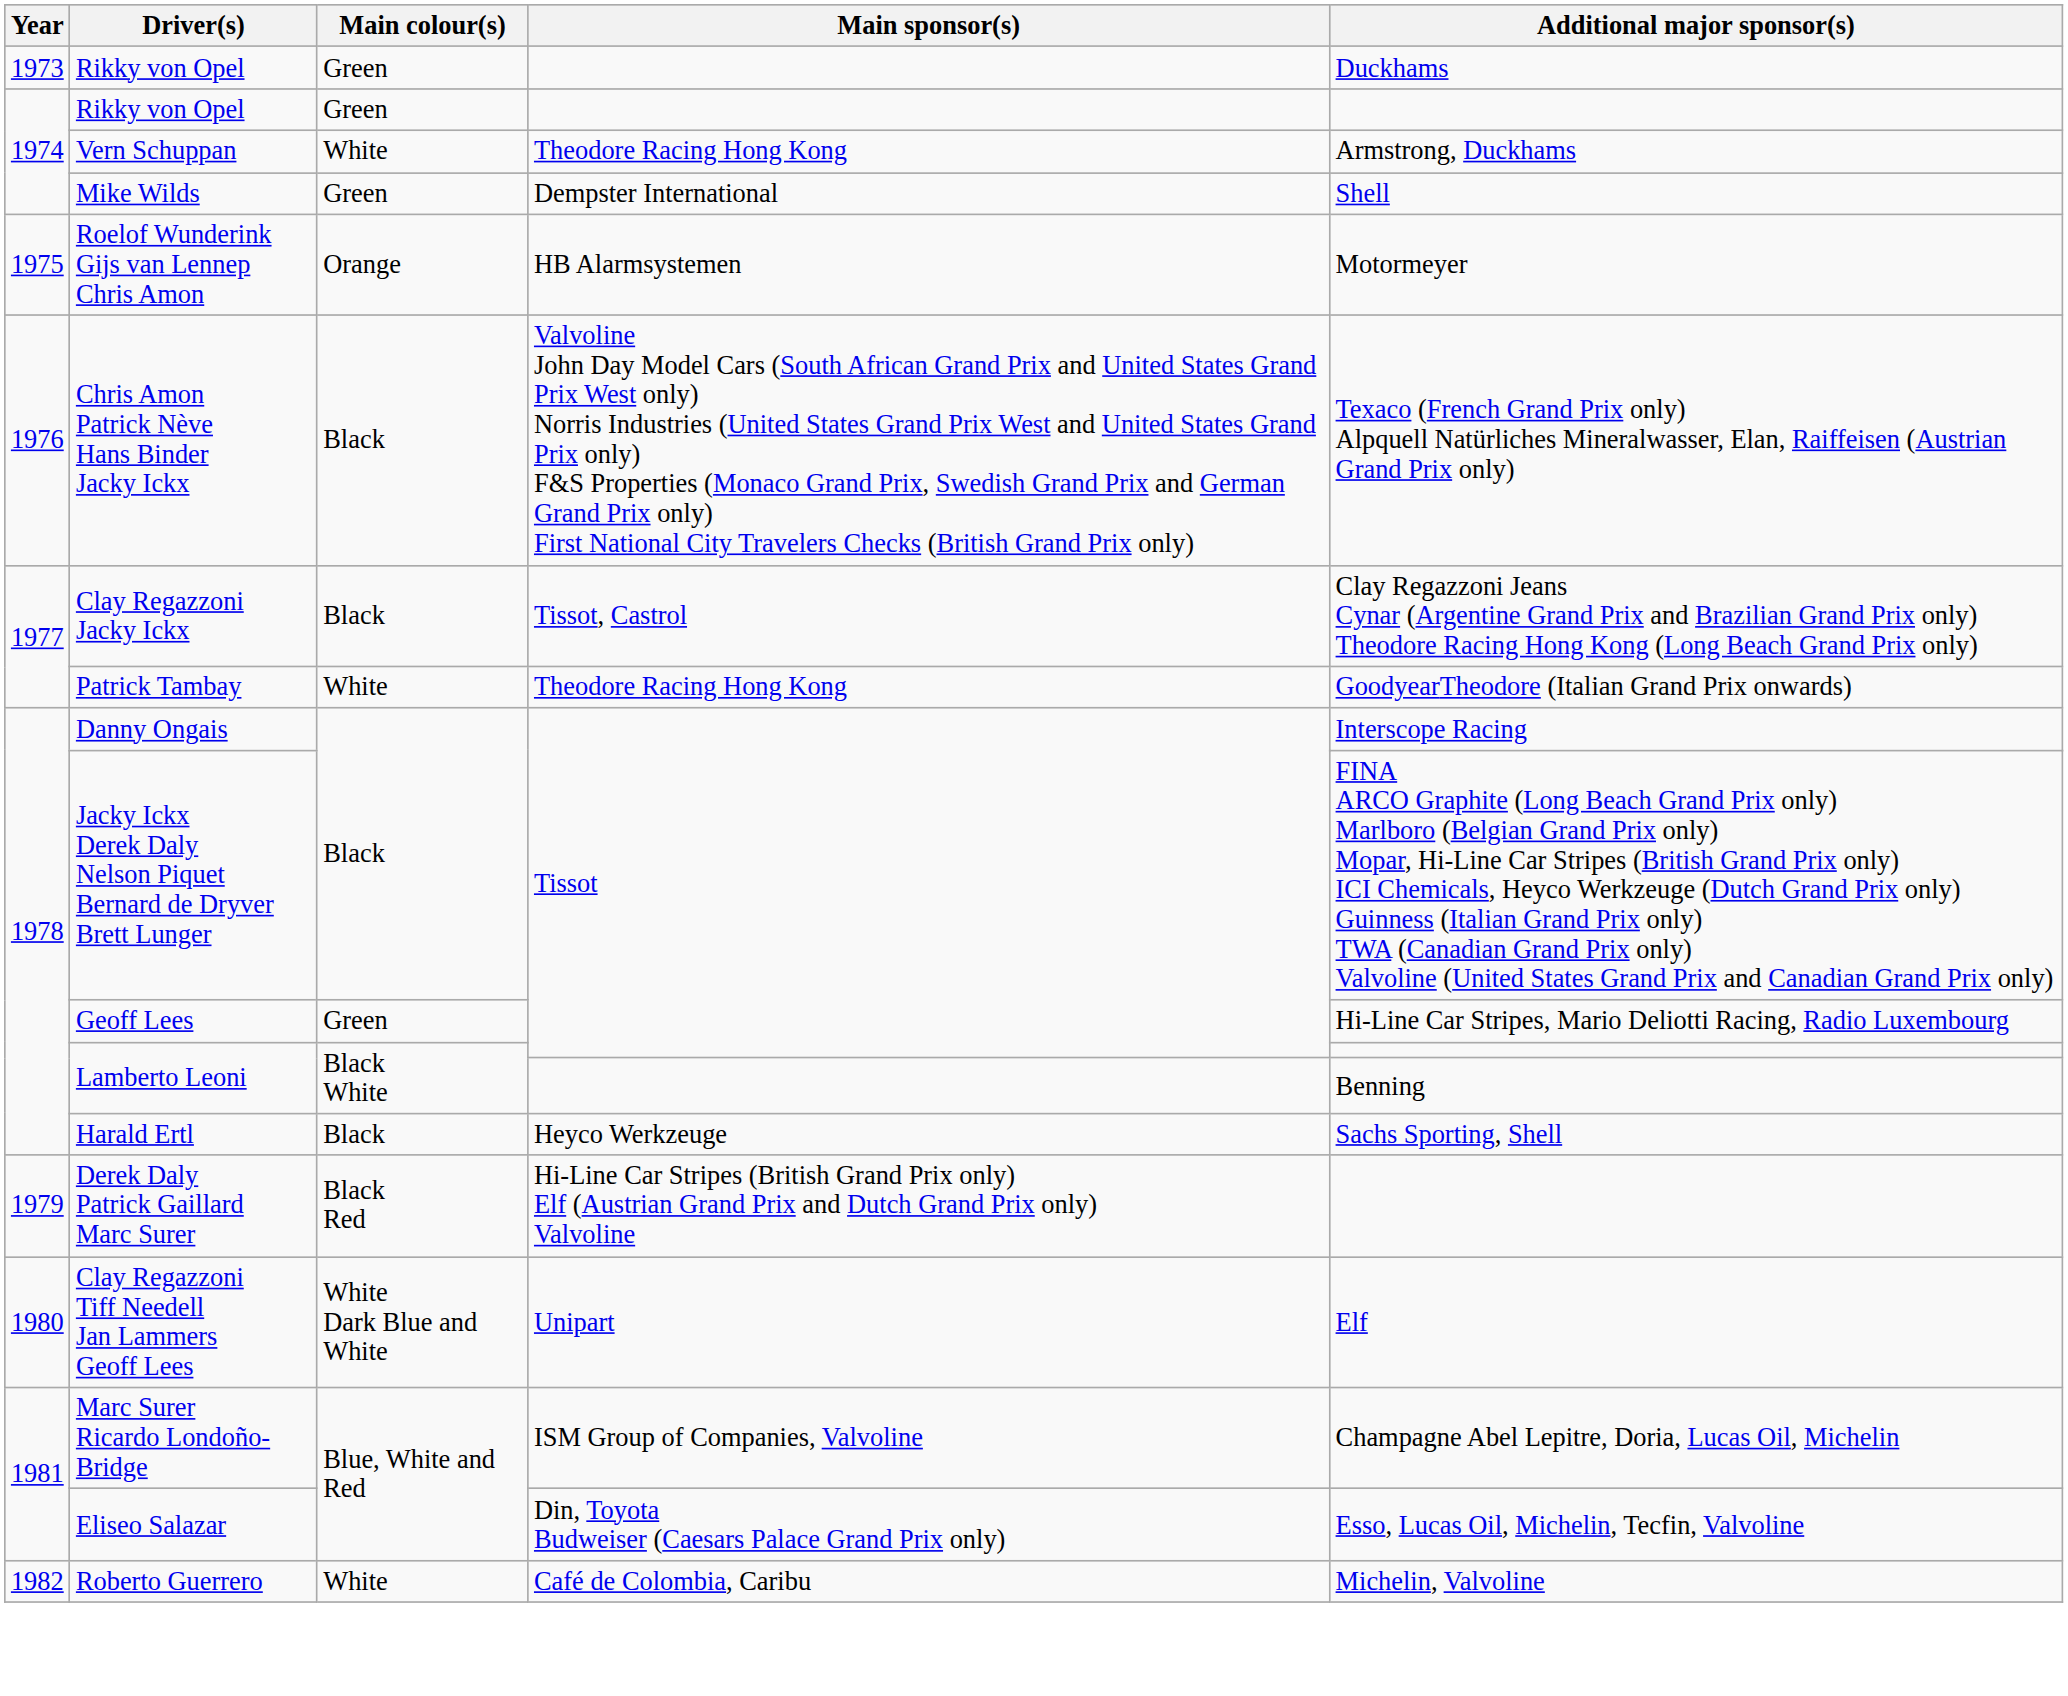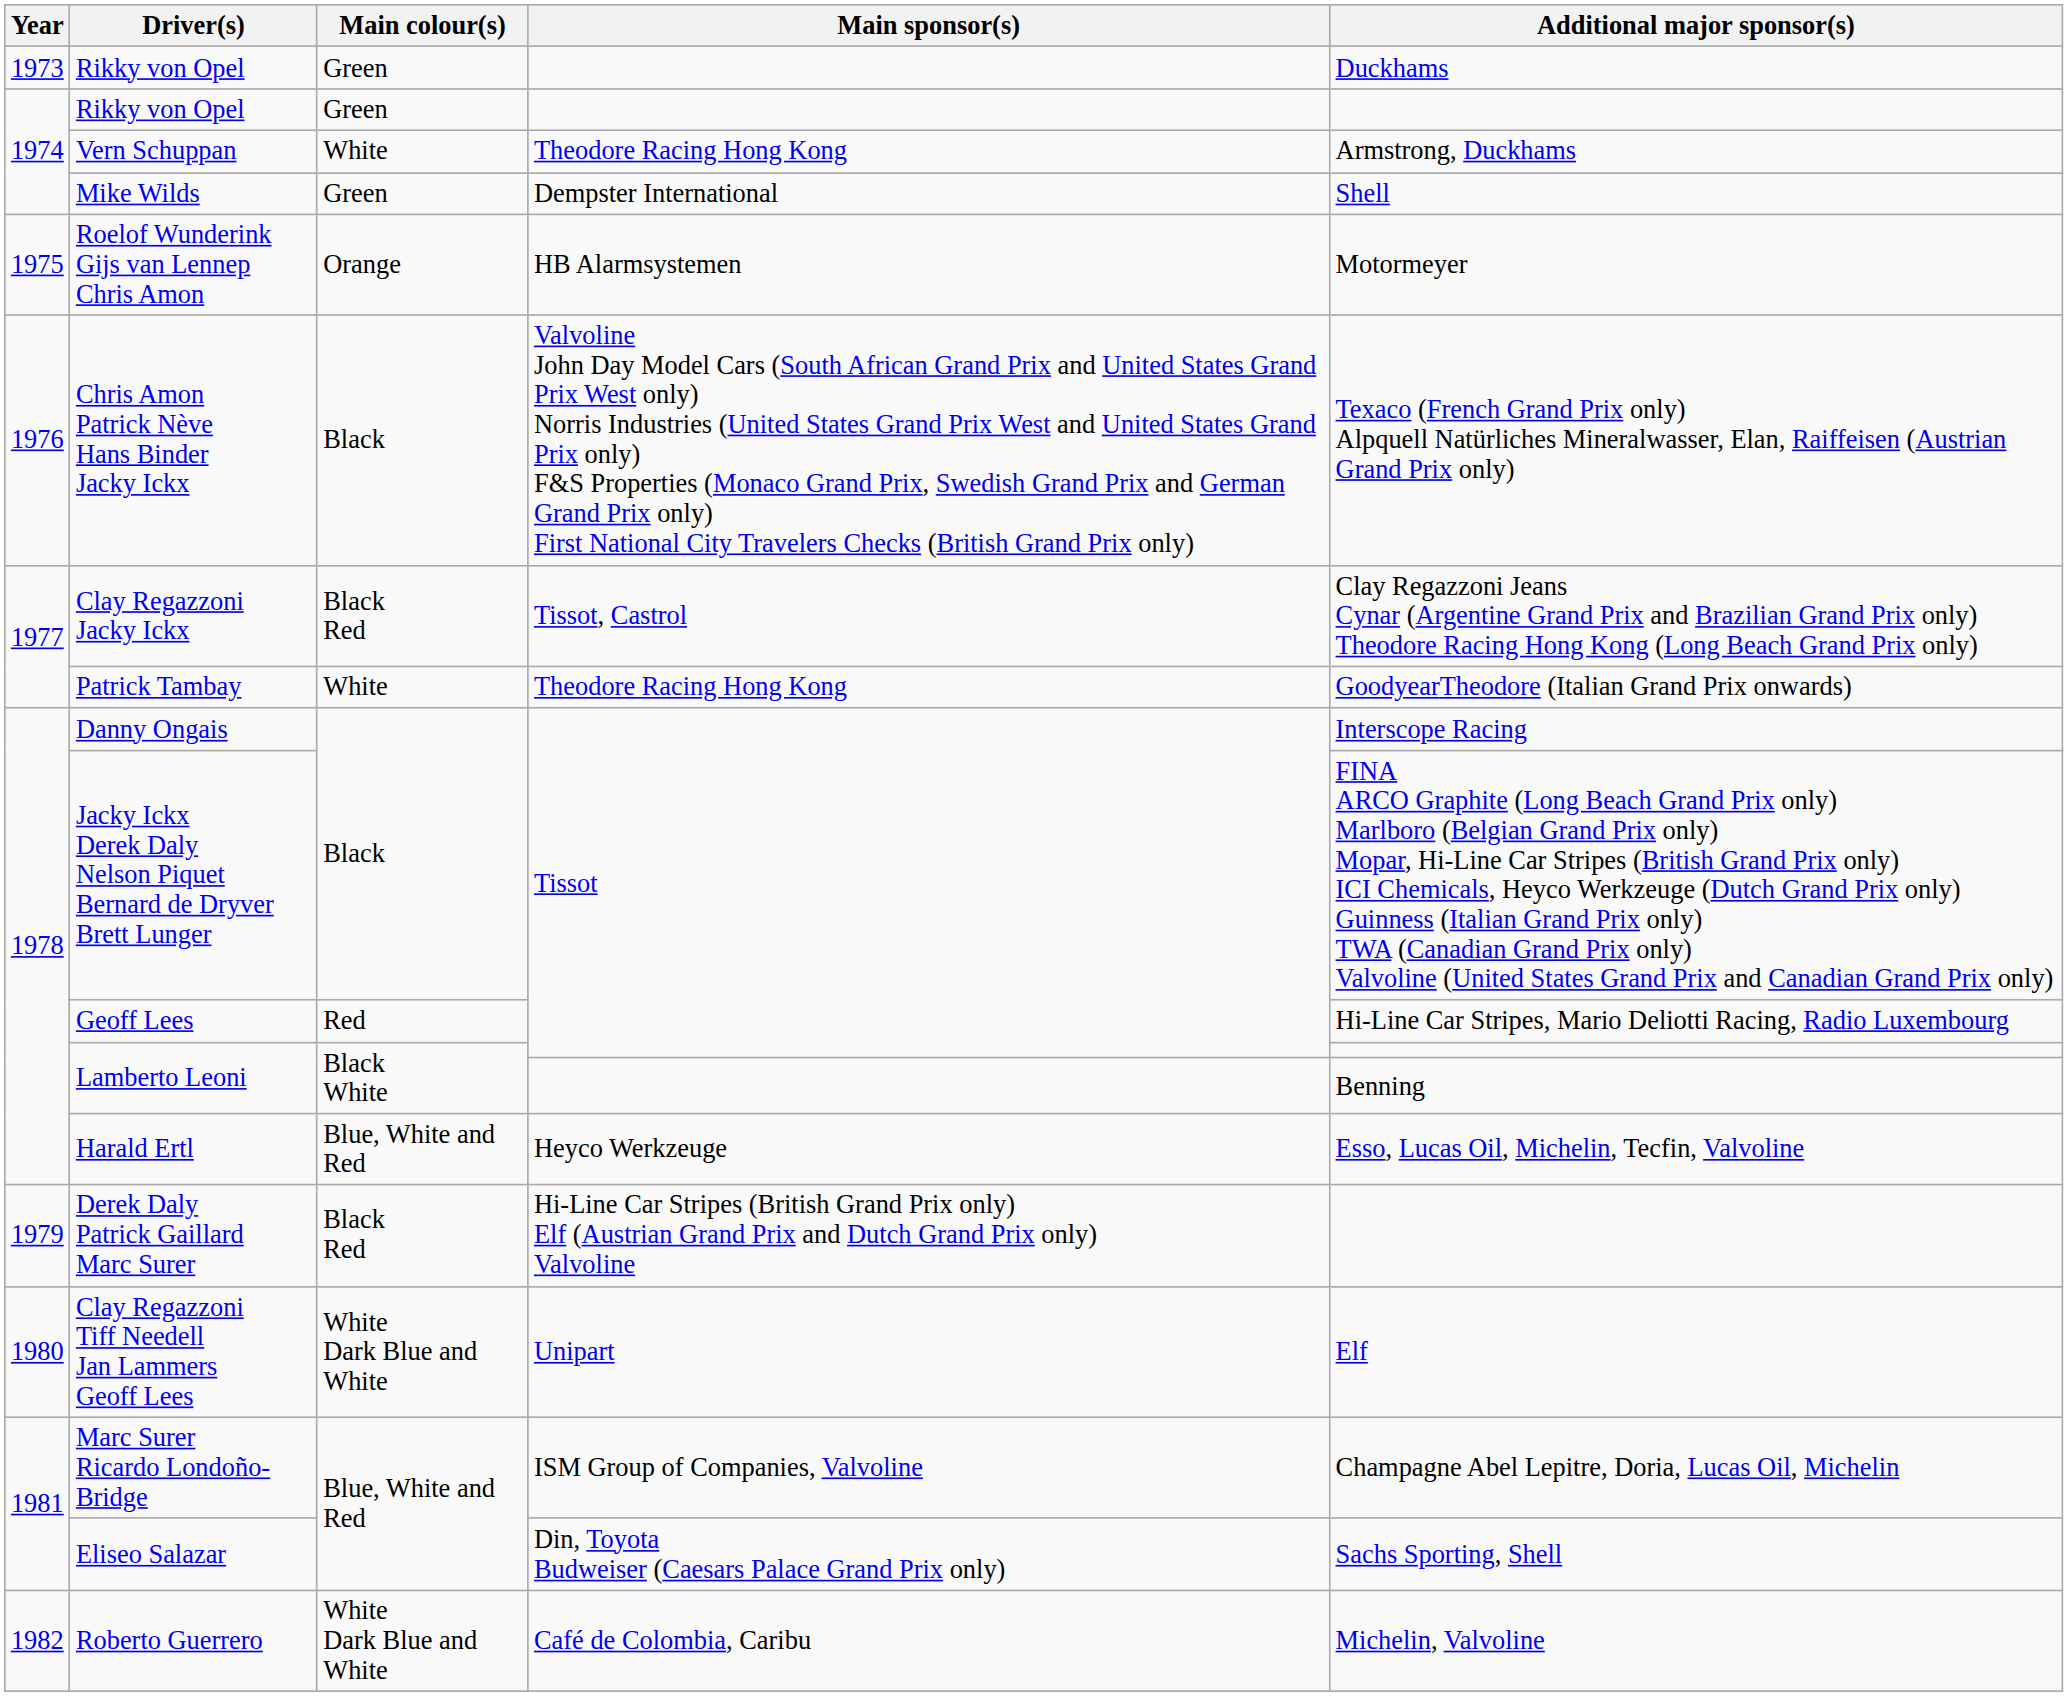Clay Regazzoni Jacky Ickx | Main colour(s): Black -> Black Red
Geoff Lees | Main colour(s): Green -> Red
Harald Ertl | Main colour(s): Black -> Blue, White and Red
Harald Ertl | Additional major sponsor(s): Sachs Sporting, Shell -> Esso, Lucas Oil, Michelin, Tecfin, Valvoline
Eliseo Salazar | Additional major sponsor(s): Esso, Lucas Oil, Michelin, Tecfin, Valvoline -> Sachs Sporting, Shell
Roberto Guerrero | Main colour(s): White -> White Dark Blue and White
